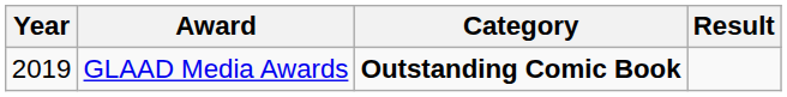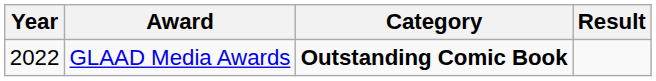GLAAD Media Awards | Year: 2019 -> 2022
